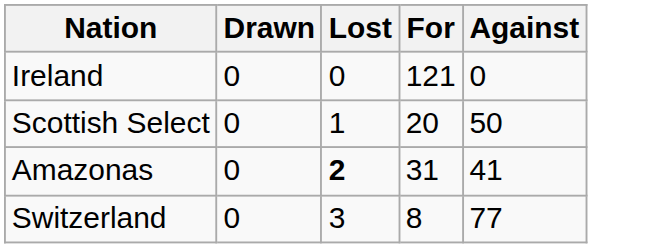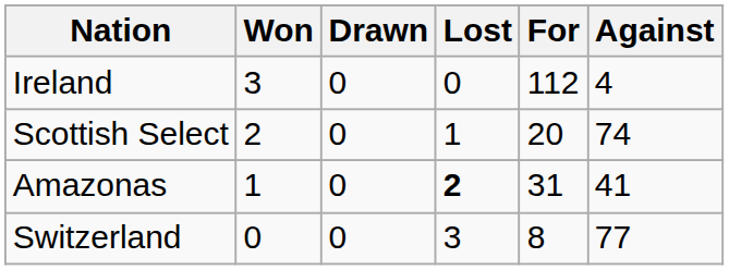+ column: Won | 3 | 2 | 1 | 0
Ireland | For: 121 -> 112
Ireland | Against: 0 -> 4
Scottish Select | Against: 50 -> 74
